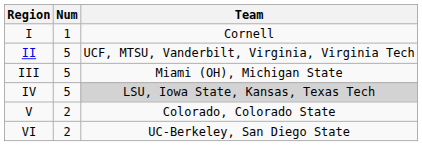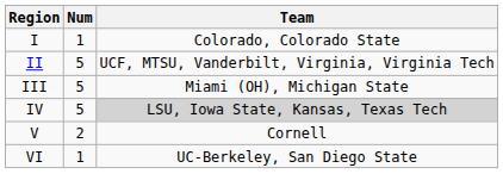I | Team: Cornell -> Colorado, Colorado State
V | Team: Colorado, Colorado State -> Cornell
VI | Num: 2 -> 1
